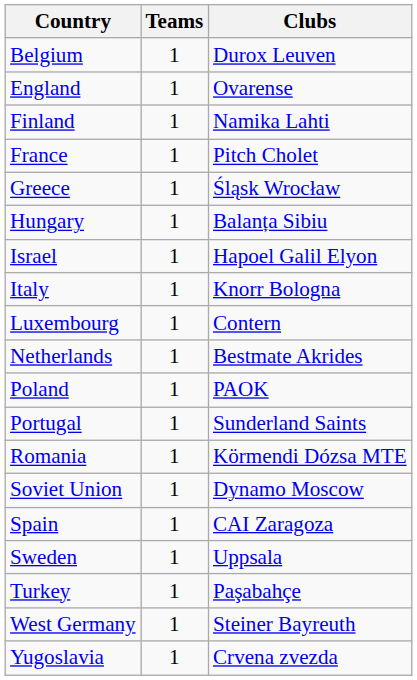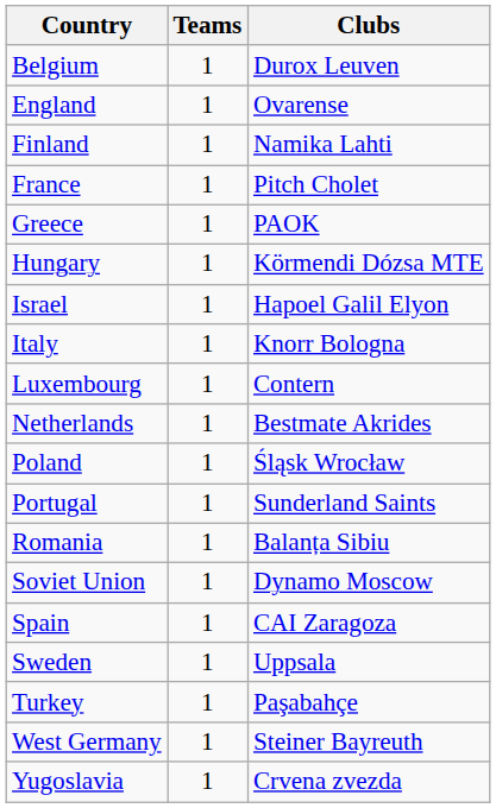Greece | column 3: Śląsk Wrocław -> PAOK
Hungary | column 3: Balanța Sibiu -> Körmendi Dózsa MTE
Poland | column 3: PAOK -> Śląsk Wrocław
Romania | column 3: Körmendi Dózsa MTE -> Balanța Sibiu
